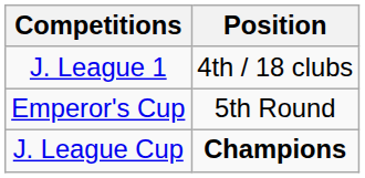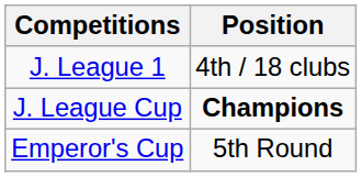rows swapped: Emperor's Cup <-> J. League Cup
